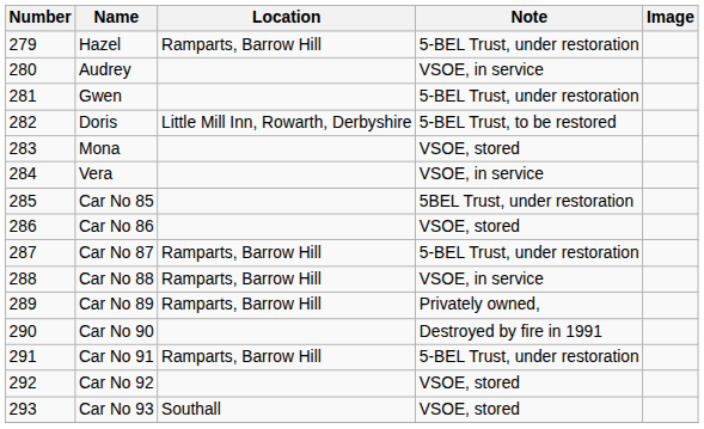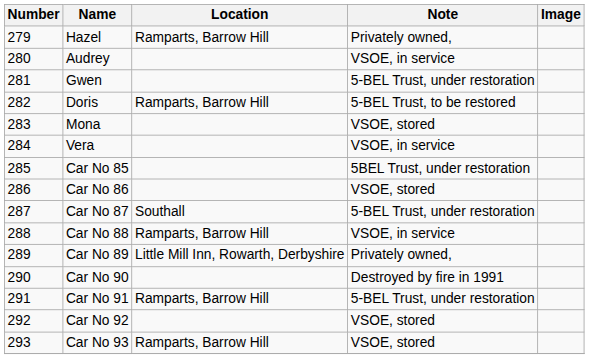Hazel | Note: 5-BEL Trust, under restoration -> Privately owned,
Doris | Location: Little Mill Inn, Rowarth, Derbyshire -> Ramparts, Barrow Hill
Car No 87 | Location: Ramparts, Barrow Hill -> Southall
Car No 89 | Location: Ramparts, Barrow Hill -> Little Mill Inn, Rowarth, Derbyshire
Car No 93 | Location: Southall -> Ramparts, Barrow Hill
